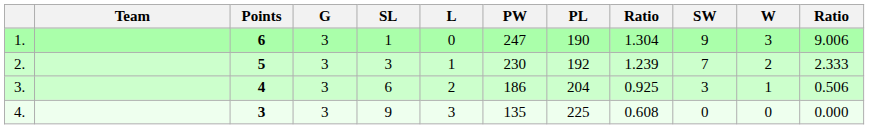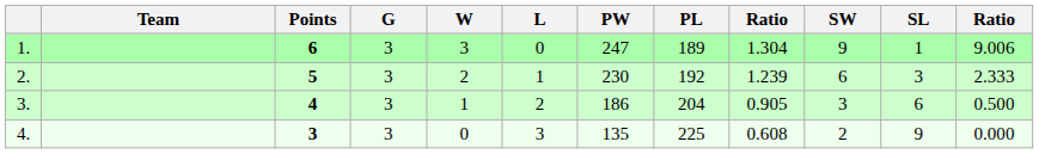columns swapped: W <-> SL
1. | PL: 190 -> 189
2. | SW: 7 -> 6
3. | column 9: 0.925 -> 0.905
3. | column 12: 0.506 -> 0.500
4. | SW: 0 -> 2
